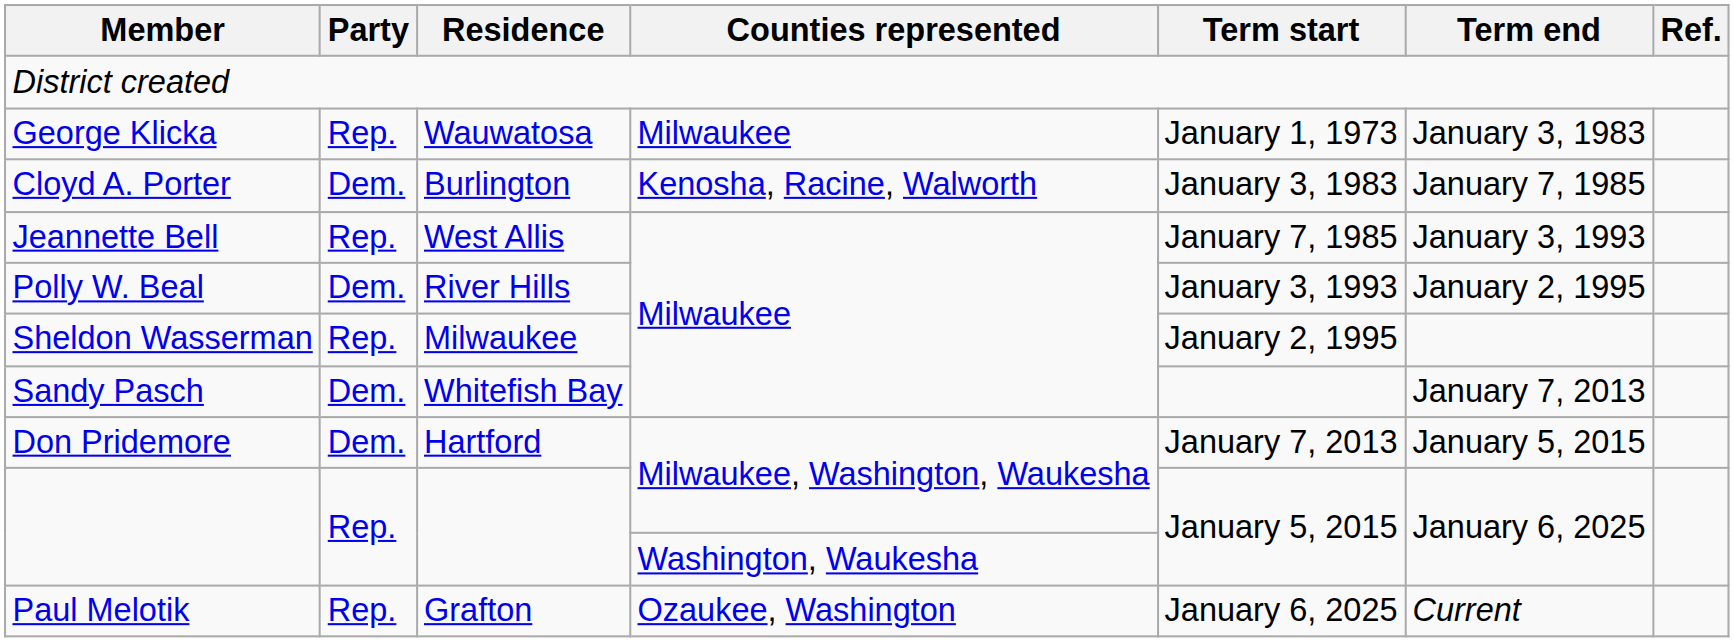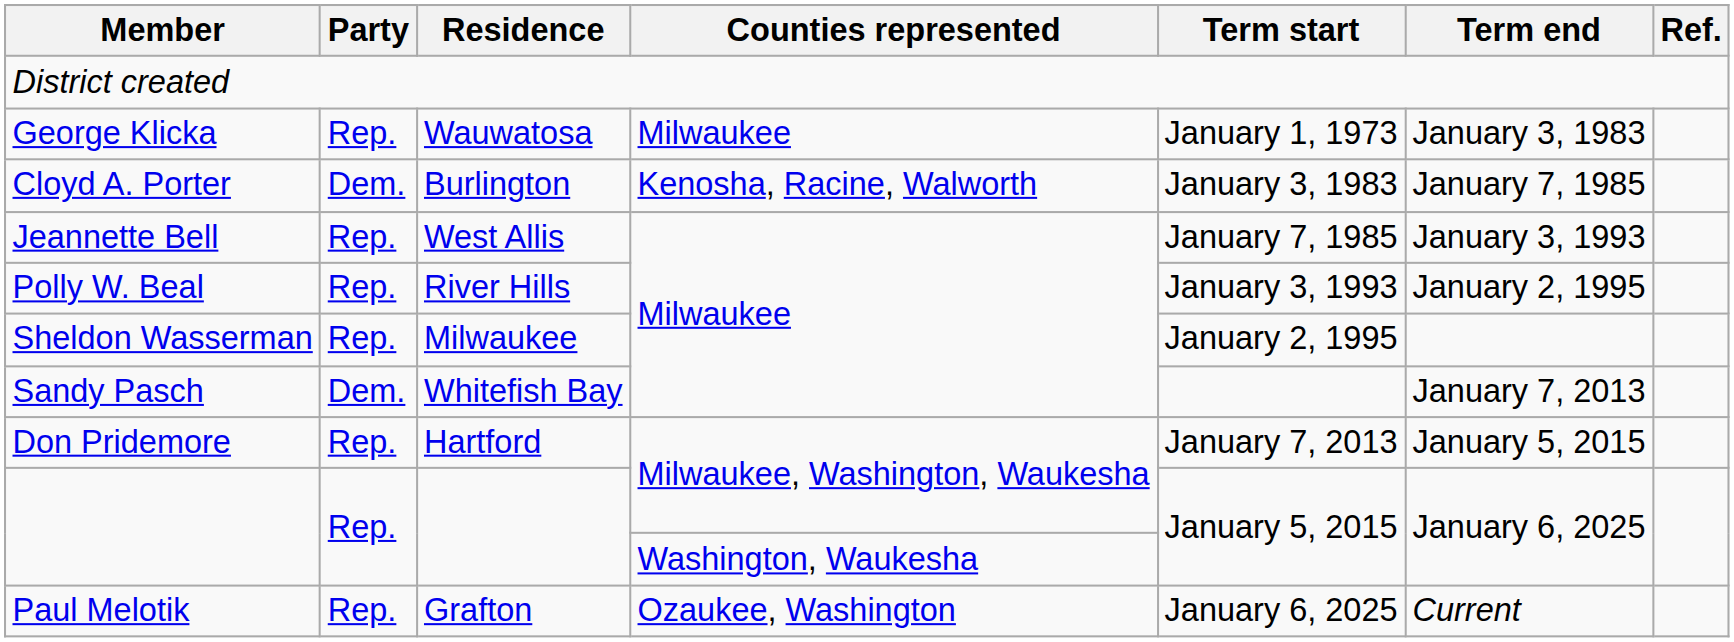Polly W. Beal | Party: Dem. -> Rep.
Don Pridemore | Party: Dem. -> Rep.
